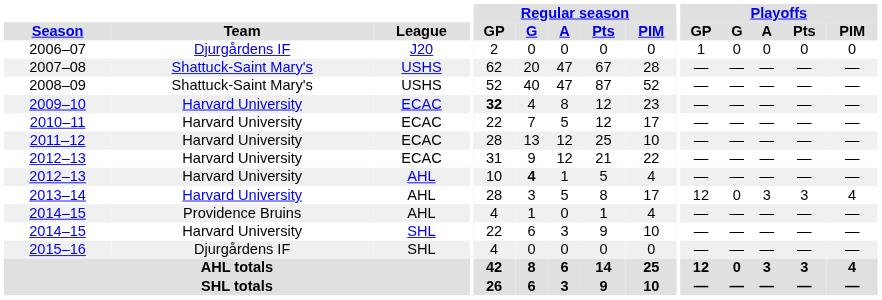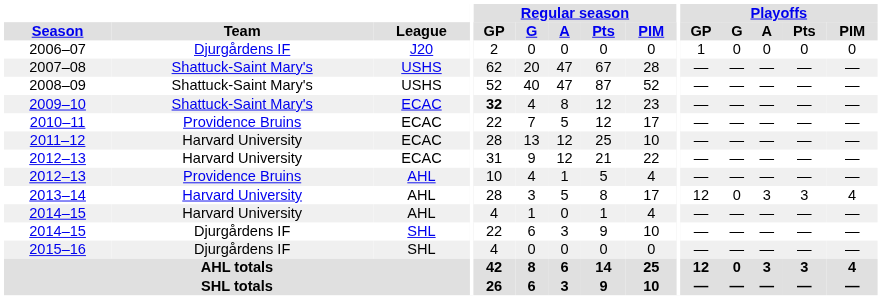2009–10 | Team: Harvard University -> Shattuck-Saint Mary's
2010–11 | Team: Harvard University -> Providence Bruins
2012–13 / AHL | Team: Harvard University -> Providence Bruins
2012–13 / AHL | Regular season / G: bold -> normal
2014–15 / AHL | Team: Providence Bruins -> Harvard University
2014–15 / SHL | Team: Harvard University -> Djurgårdens IF
